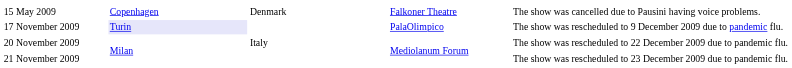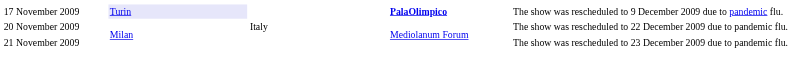- row: 15 May 2009 | Copenhagen | Denmark | Falkoner Theatre | The show was cancelled due to Pausini having voice problems.
17 November 2009 | column 4: normal -> bold
